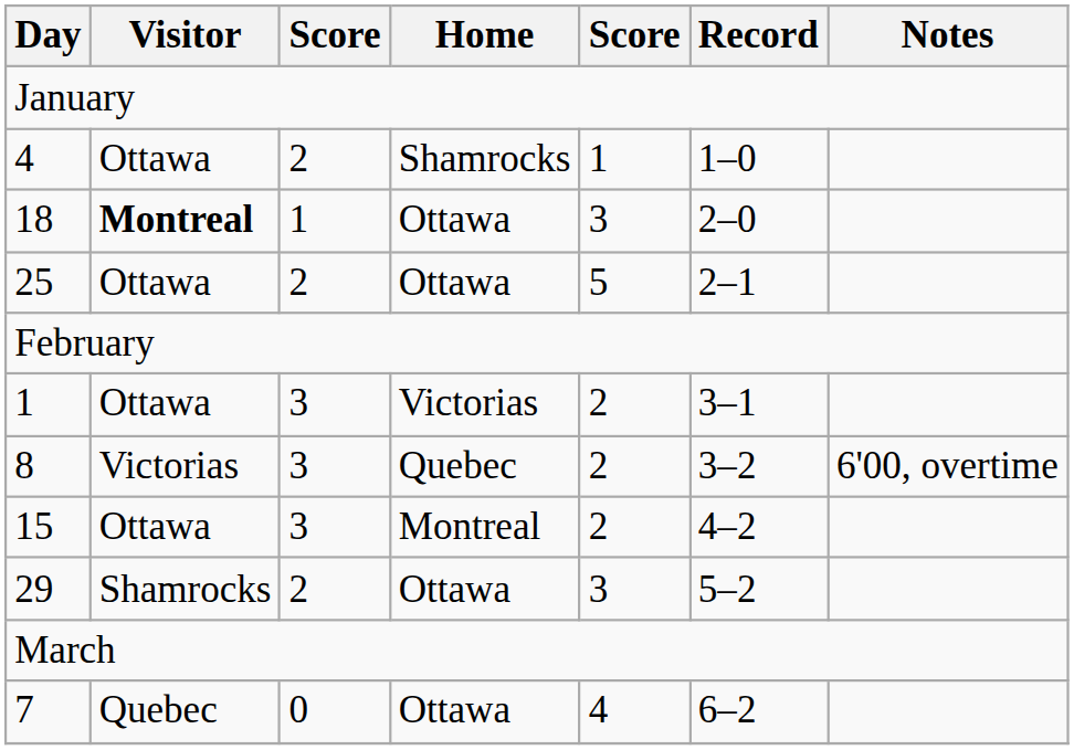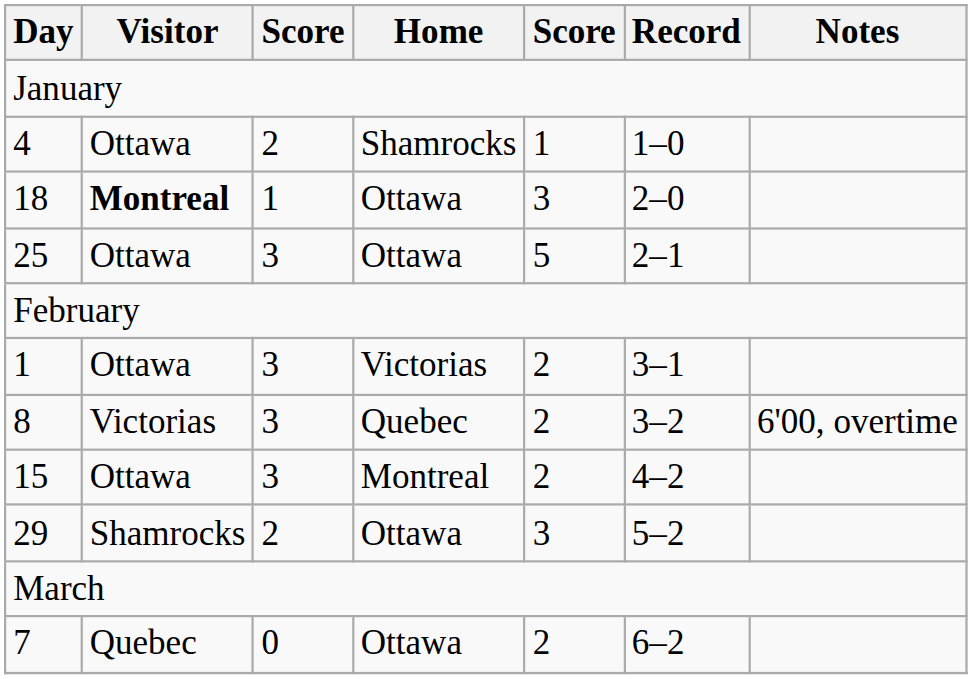25 | column 3: 2 -> 3
7 | column 5: 4 -> 2
